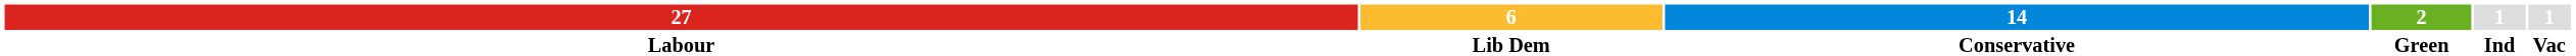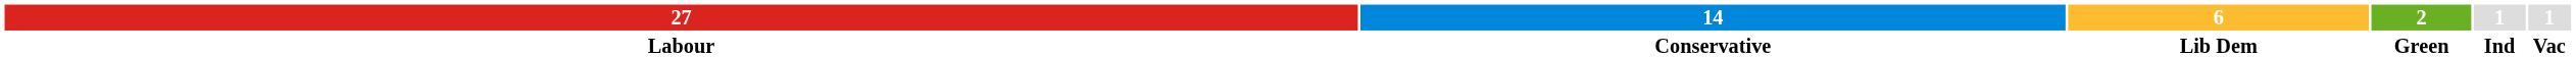columns swapped: 14 <-> 6
